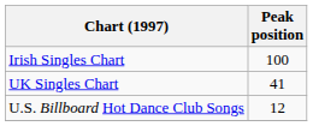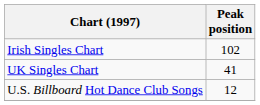Irish Singles Chart | Peak position: 100 -> 102
